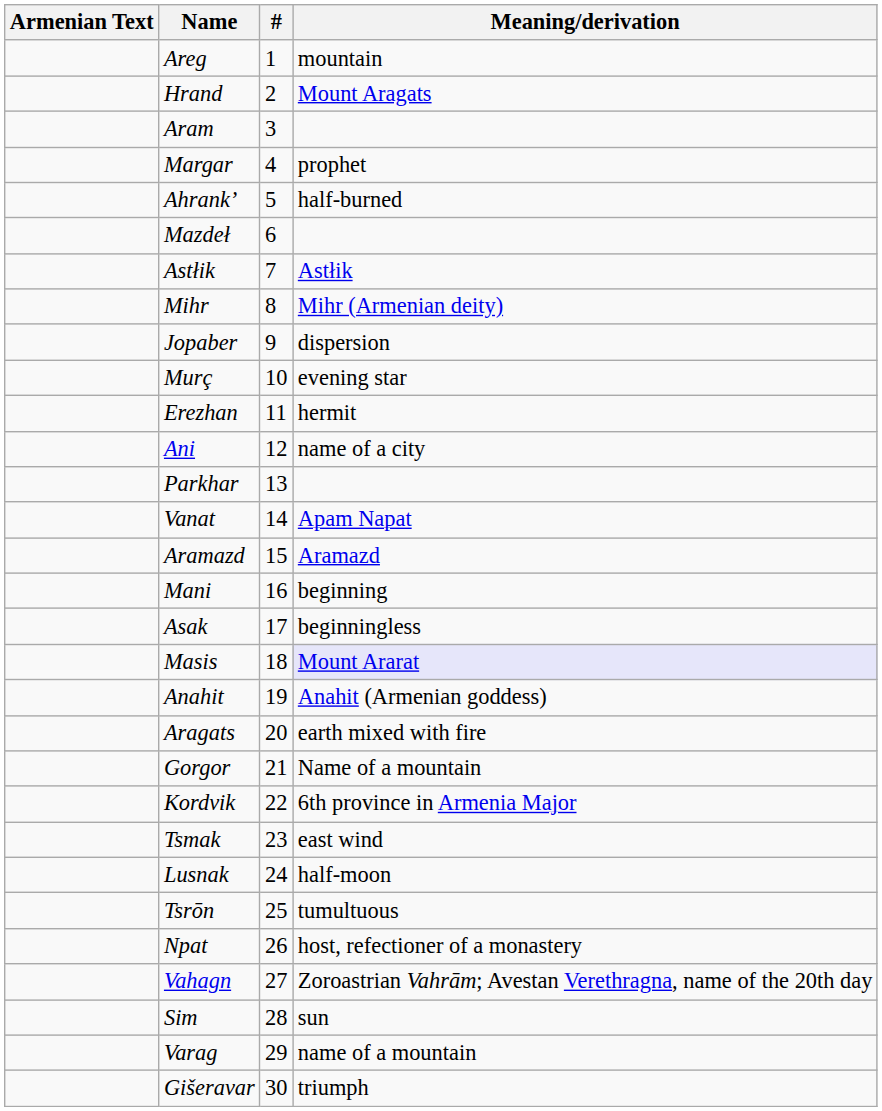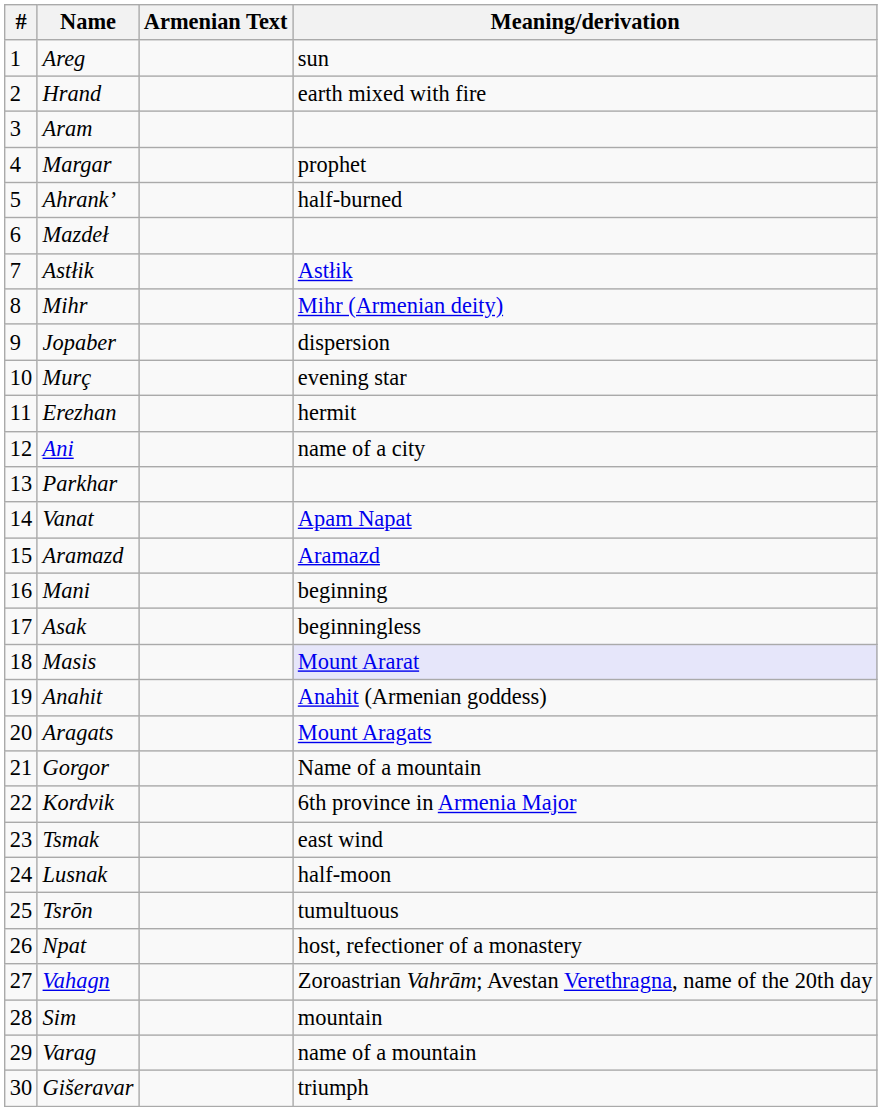columns swapped: # <-> Armenian Text
Areg | Meaning/derivation: mountain -> sun
Hrand | Meaning/derivation: Mount Aragats -> earth mixed with fire
Aragats | Meaning/derivation: earth mixed with fire -> Mount Aragats
Sim | Meaning/derivation: sun -> mountain
